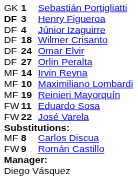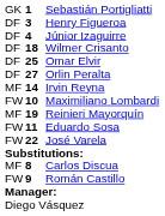Henry Figueroa | column 1: bold -> normal
Omar Elvir | column 2: 24 -> 25
Maximiliano Lombardi | column 1: MF -> FW
